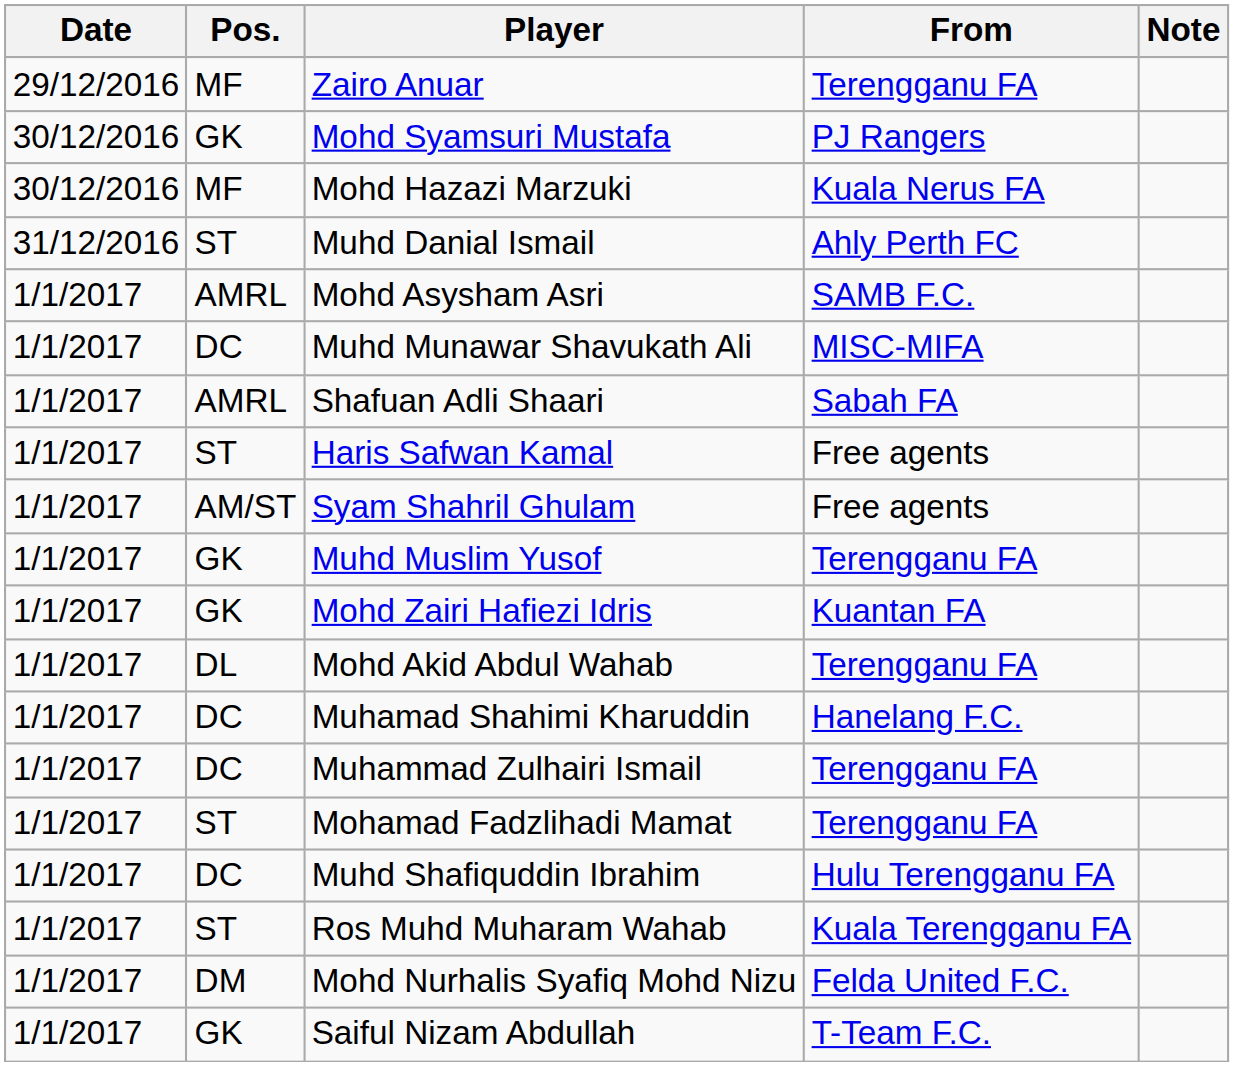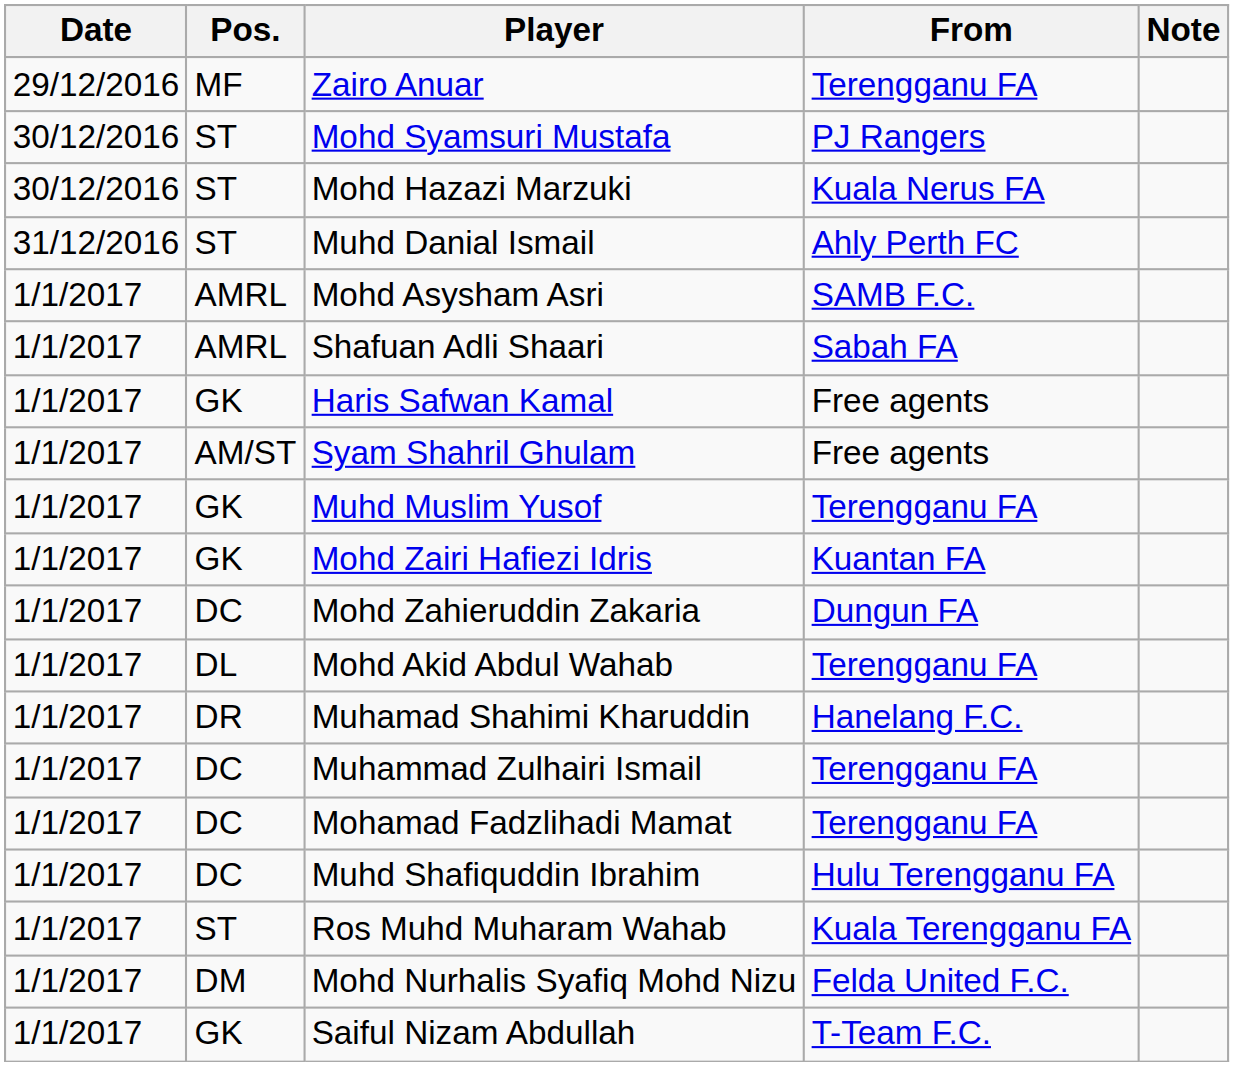Mohd Syamsuri Mustafa | Pos.: GK -> ST
Mohd Hazazi Marzuki | Pos.: MF -> ST
- row: 1/1/2017 | DC | Muhd Munawar Shavukath Ali | MISC-MIFA
Haris Safwan Kamal | Pos.: ST -> GK
+ row: 1/1/2017 | DC | Mohd Zahieruddin Zakaria | Dungun FA
Muhamad Shahimi Kharuddin | Pos.: DC -> DR
Mohamad Fadzlihadi Mamat | Pos.: ST -> DC
